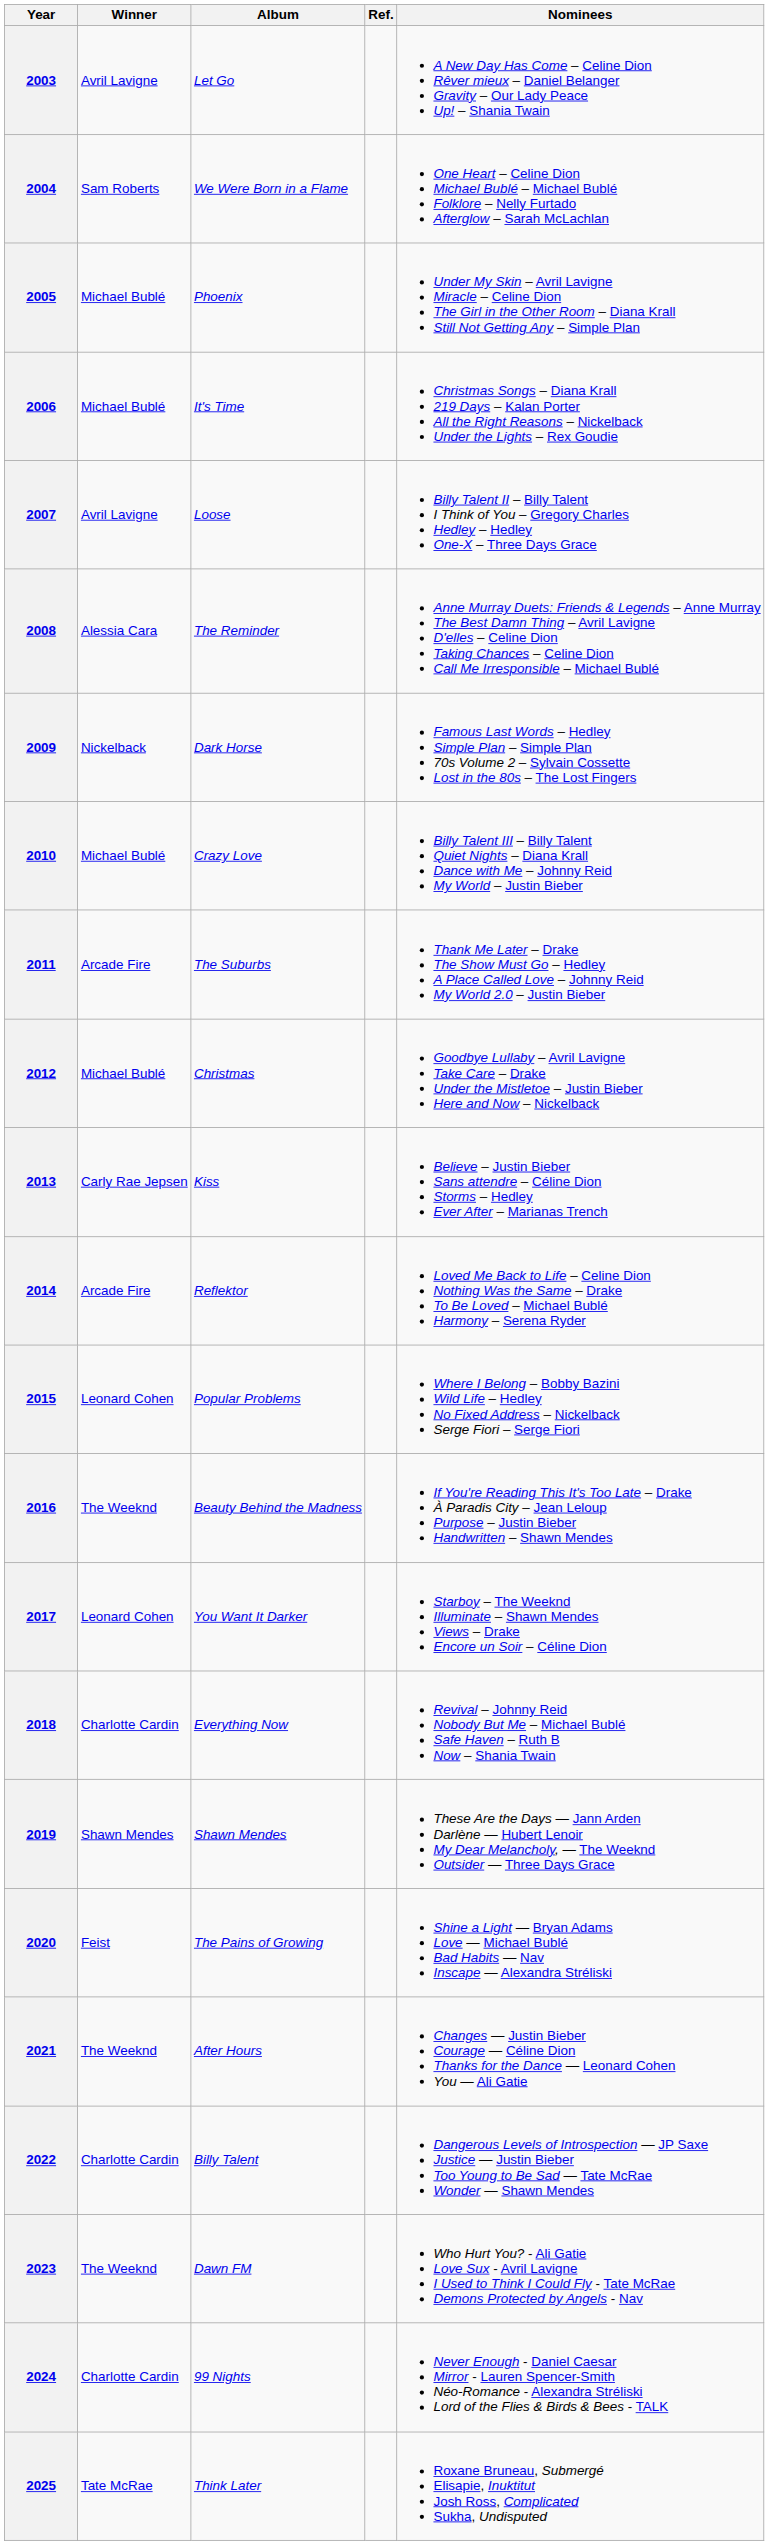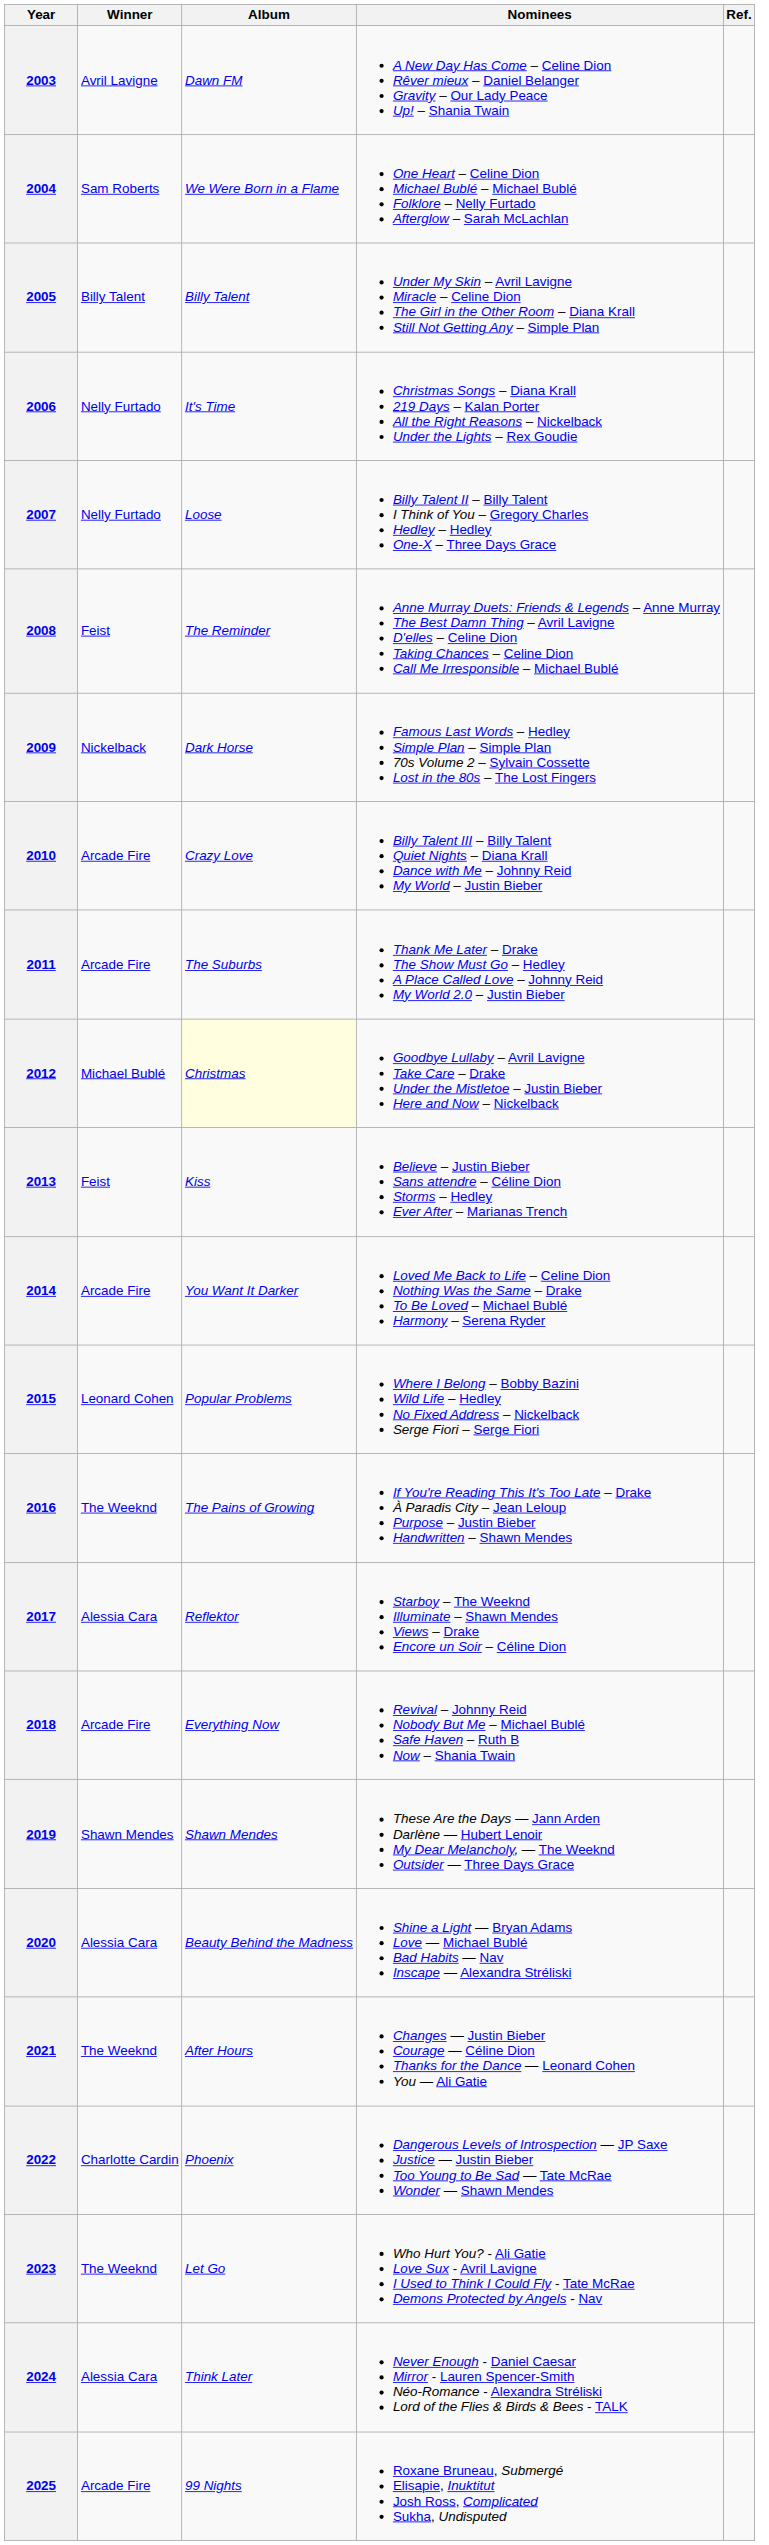columns swapped: Nominees <-> Ref.
2003 | Album: Let Go -> Dawn FM
2005 | Winner: Michael Bublé -> Billy Talent
2005 | Album: Phoenix -> Billy Talent
2006 | Winner: Michael Bublé -> Nelly Furtado
2007 | Winner: Avril Lavigne -> Nelly Furtado
2008 | Winner: Alessia Cara -> Feist
2010 | Winner: Michael Bublé -> Arcade Fire
2012 | Album: no background -> lightyellow background
2013 | Winner: Carly Rae Jepsen -> Feist
2014 | Album: Reflektor -> You Want It Darker
2016 | Album: Beauty Behind the Madness -> The Pains of Growing
2017 | Winner: Leonard Cohen -> Alessia Cara
2017 | Album: You Want It Darker -> Reflektor
2018 | Winner: Charlotte Cardin -> Arcade Fire
2020 | Winner: Feist -> Alessia Cara
2020 | Album: The Pains of Growing -> Beauty Behind the Madness
2022 | Album: Billy Talent -> Phoenix
2023 | Album: Dawn FM -> Let Go
2024 | Winner: Charlotte Cardin -> Alessia Cara
2024 | Album: 99 Nights -> Think Later
2025 | Winner: Tate McRae -> Arcade Fire
2025 | Album: Think Later -> 99 Nights
